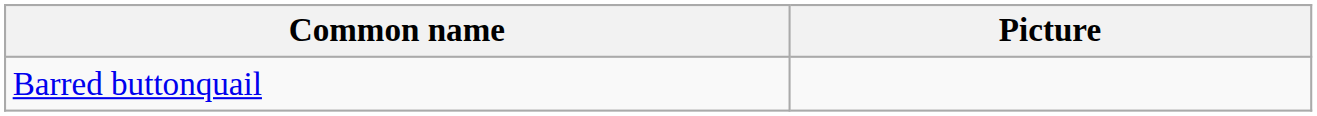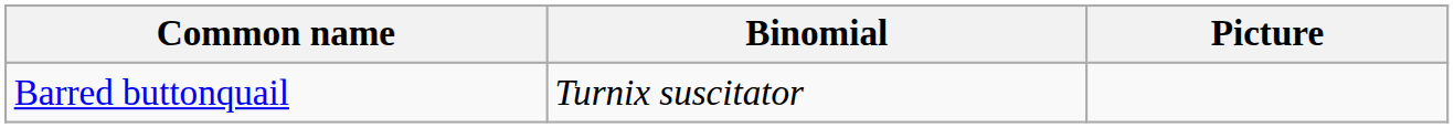+ column: Binomial | Turnix suscitator
